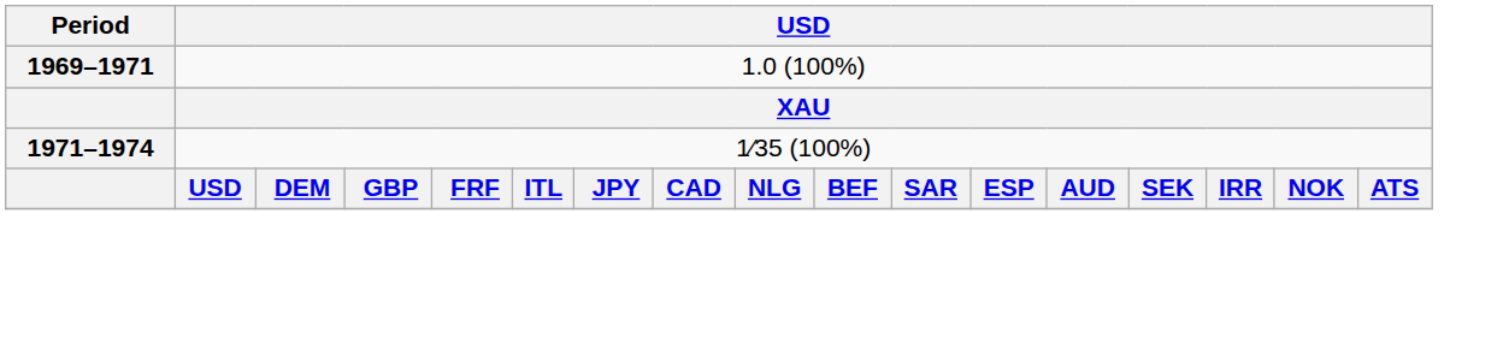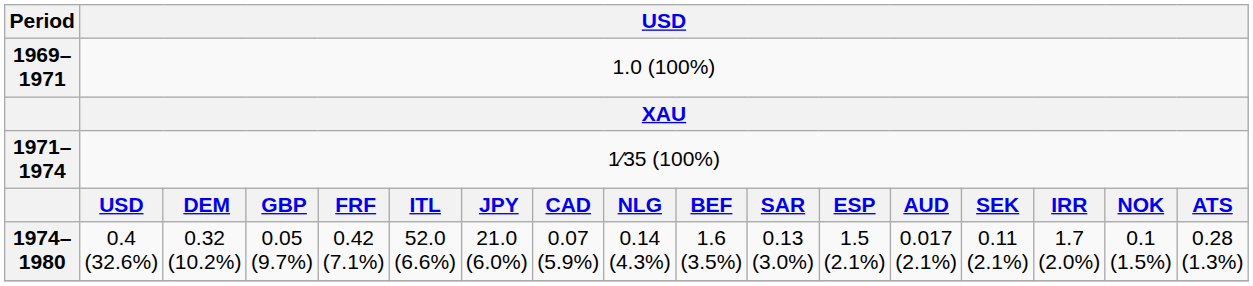+ row: 1974–1980 | 0.4 (32.6%) | 0.32 (10.2%) | 0.05 (9.7%) | 0.42 (7.1%) | 52.0 (6.6%) | 21.0 (6.0%) | 0.07 (5.9%) | 0.14 (4.3%) | 1.6 (3.5%) | 0.13 (3.0%) | 1.5 (2.1%) | 0.017 (2.1%) | 0.11 (2.1%) | 1.7 (2.0%) | 0.1 (1.5%) | 0.28 (1.3%)
